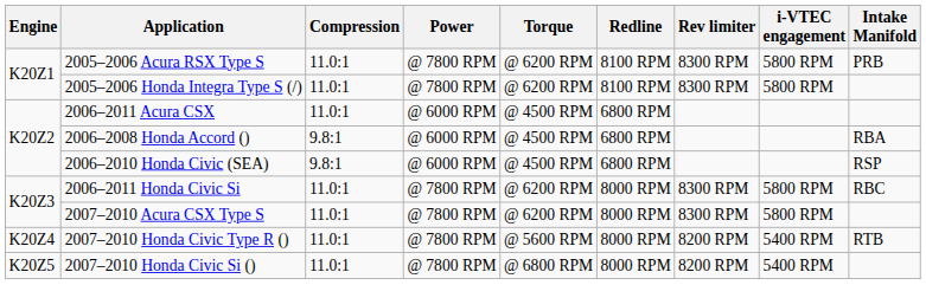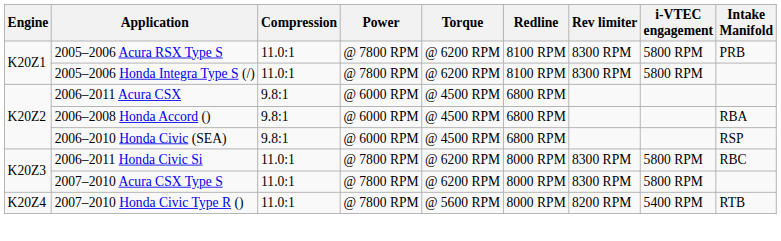2006–2011 Acura CSX | Compression: 11.0:1 -> 9.8:1
- row: K20Z5 | 2007–2010 Honda Civic Si () | 11.0:1 | @ 7800 RPM | @ 6800 RPM | 8000 RPM | 8200 RPM | 5400 RPM
